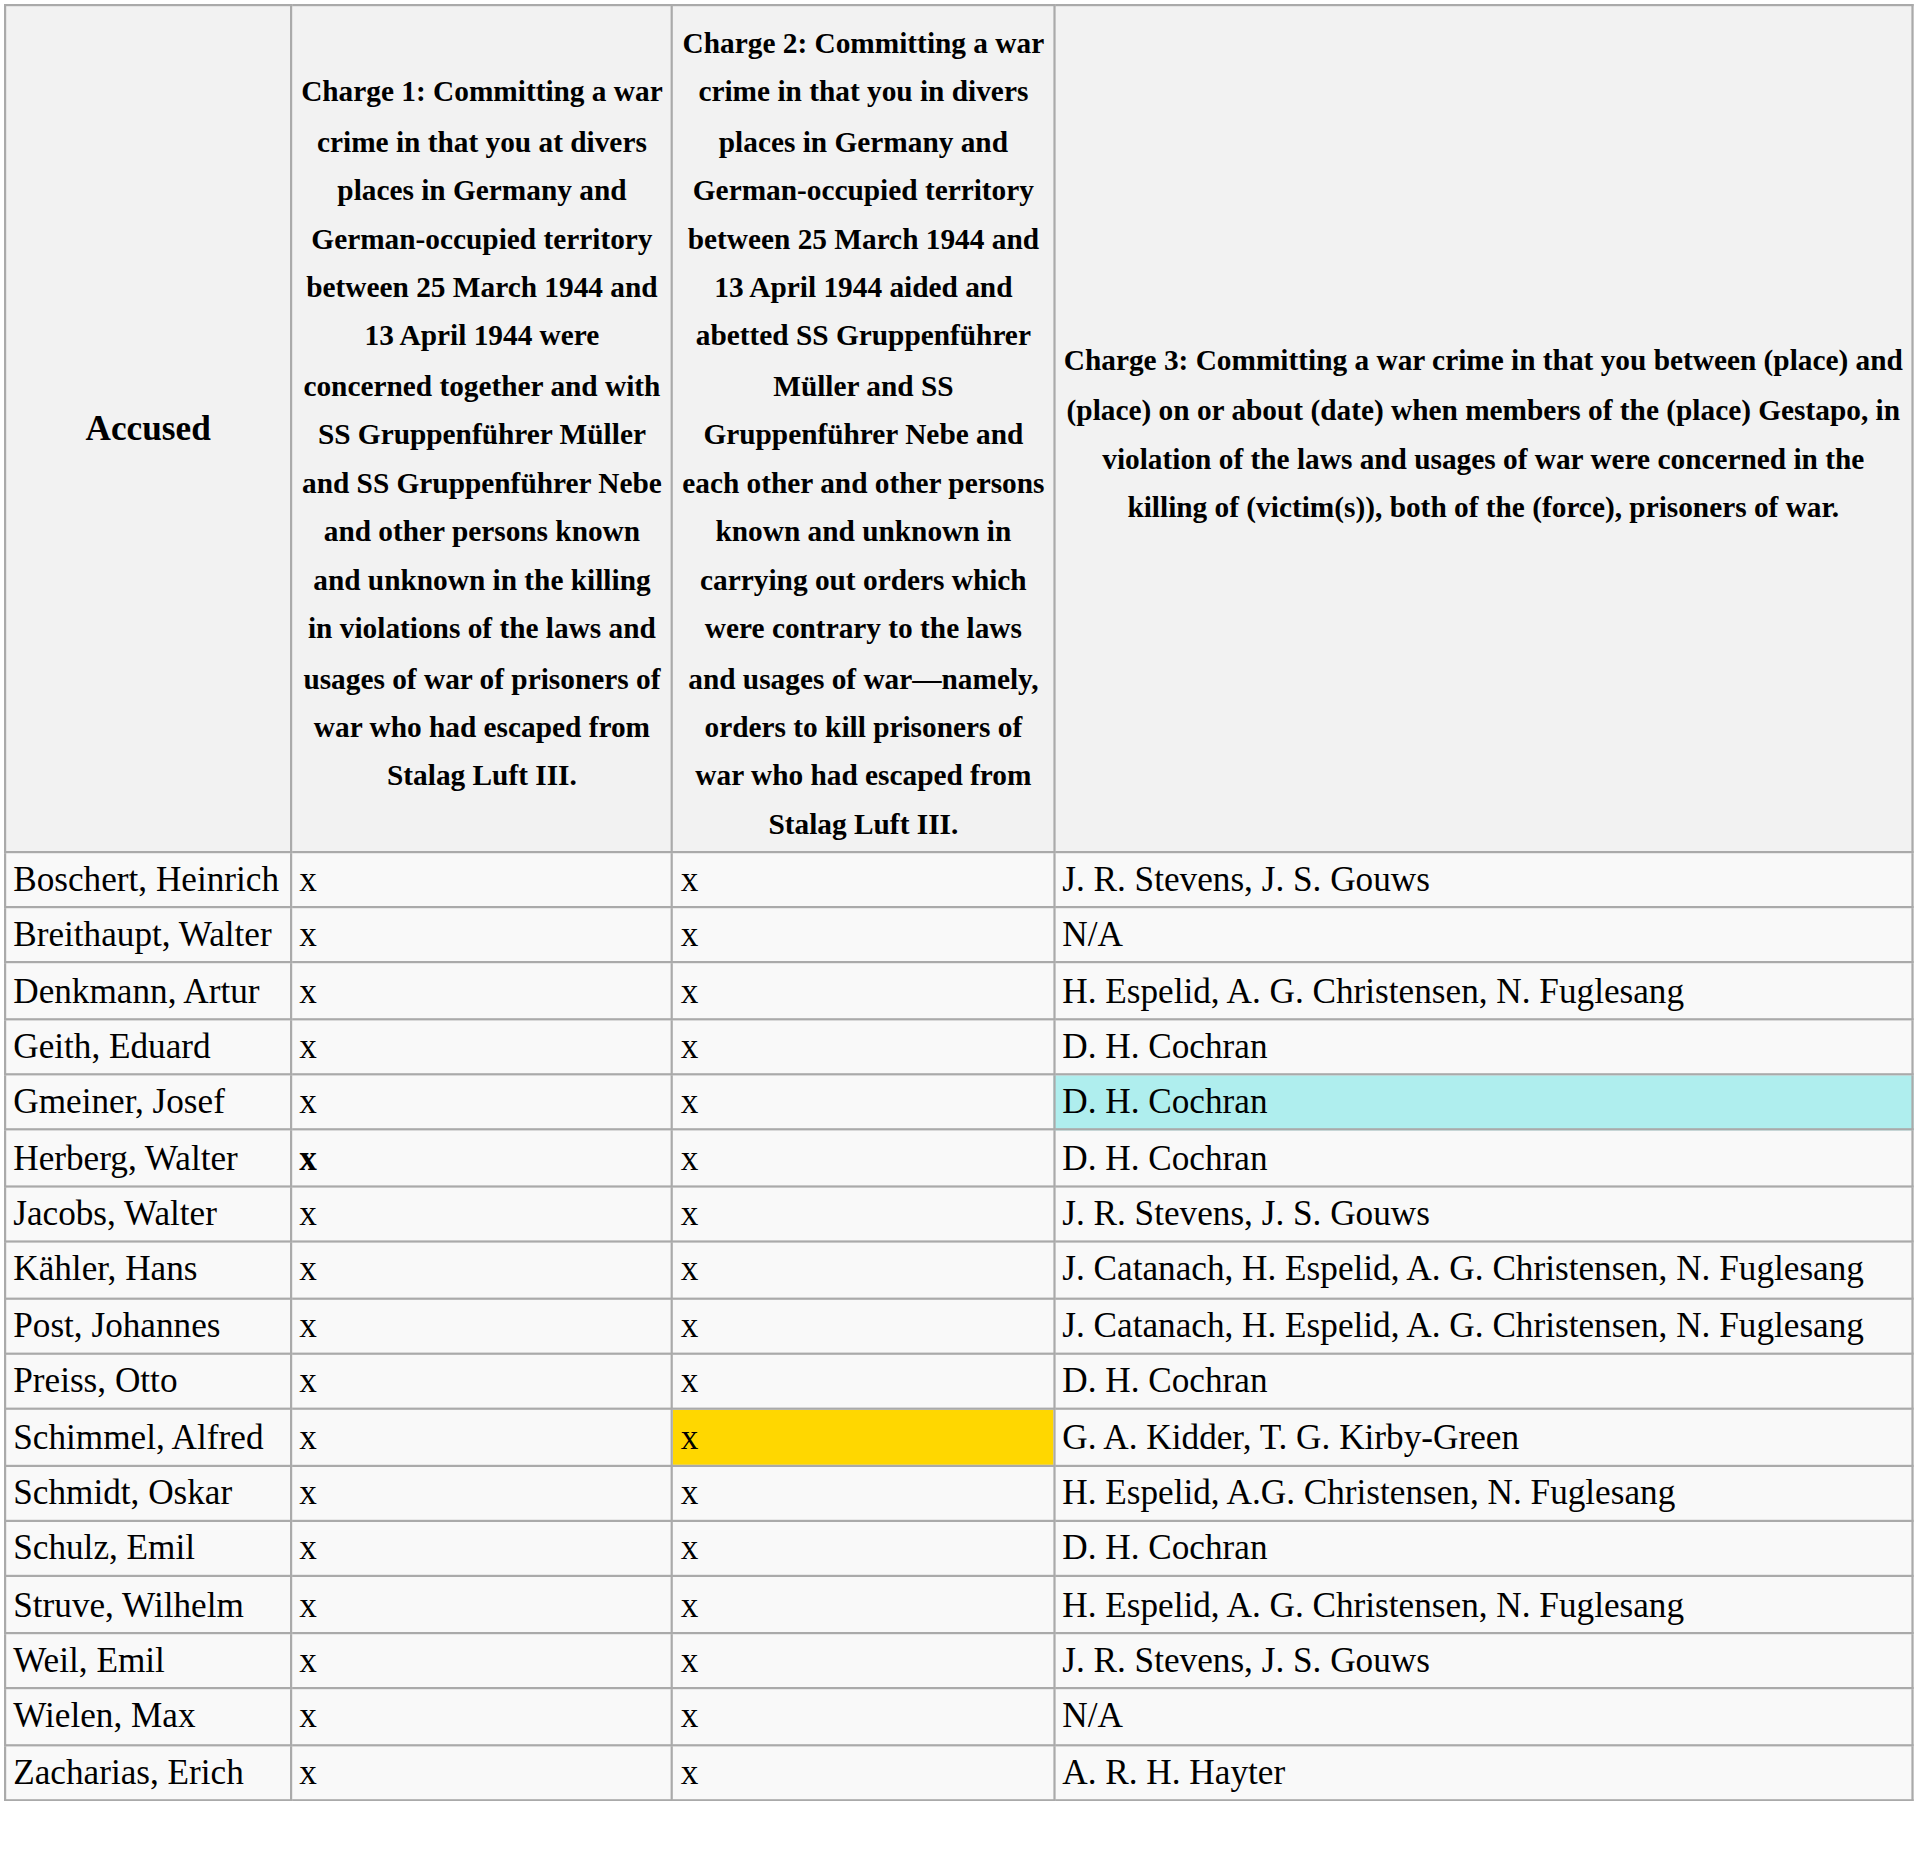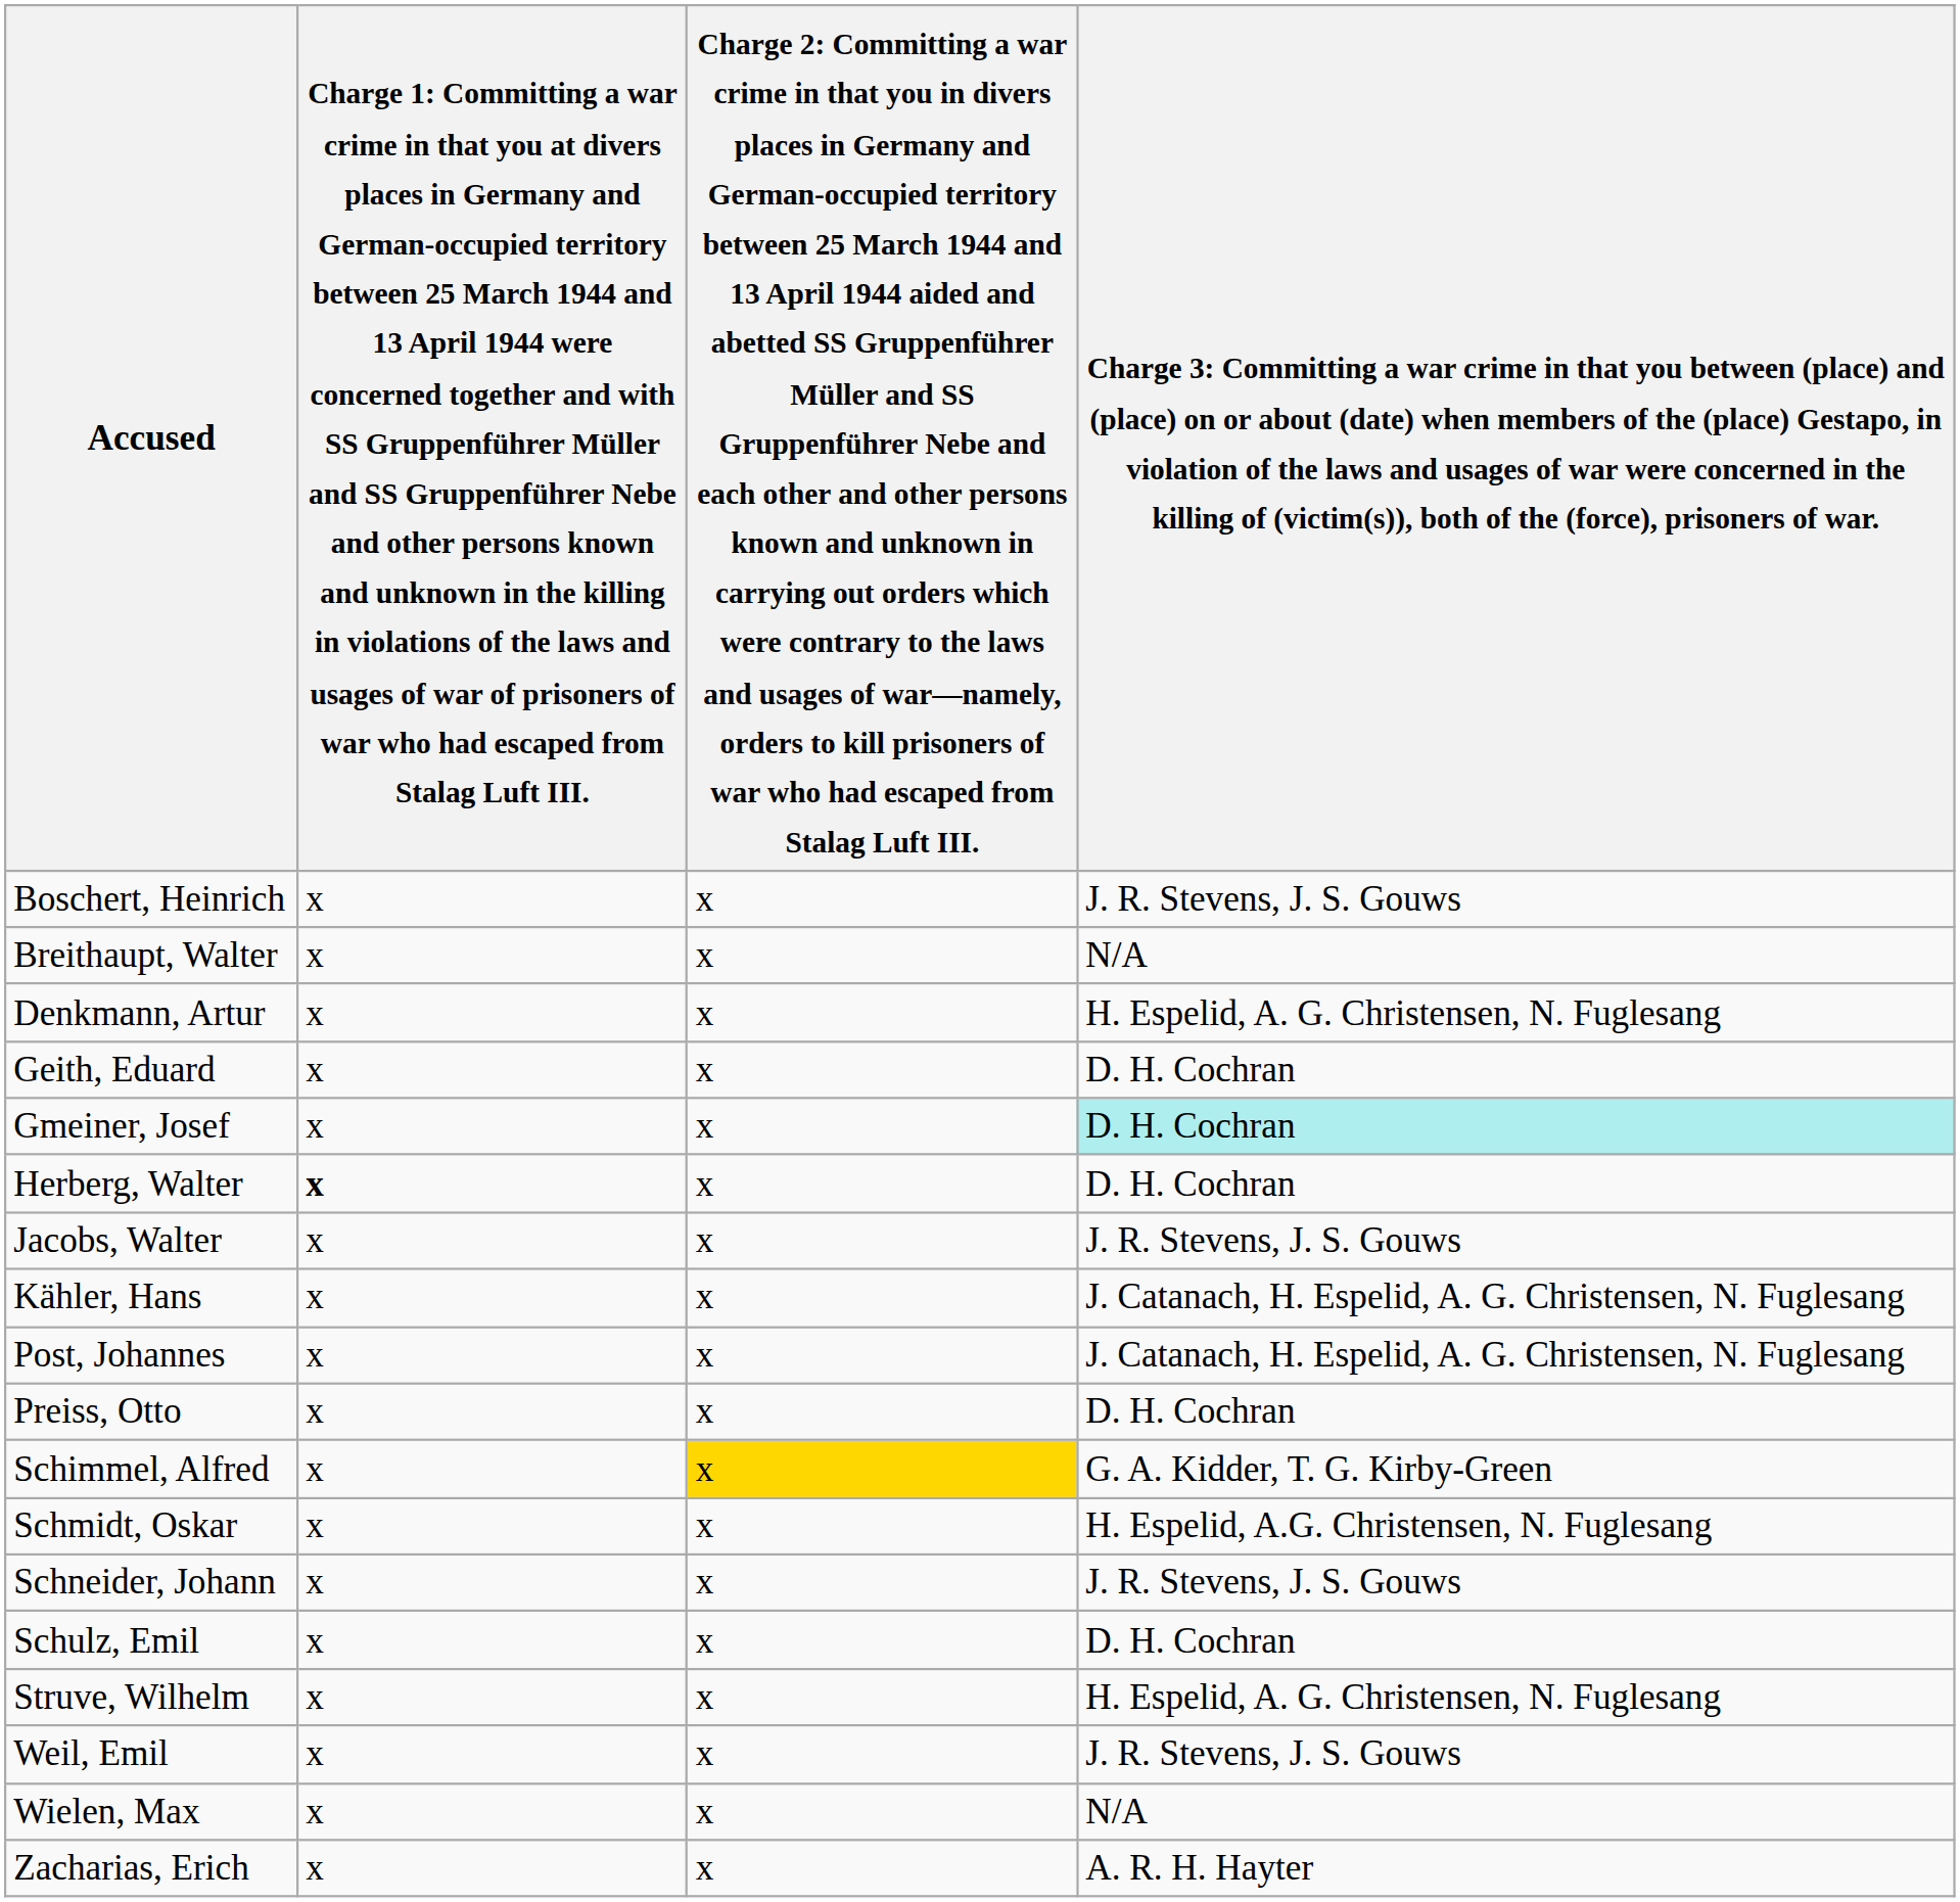+ row: Schneider, Johann | x | x | J. R. Stevens, J. S. Gouws
